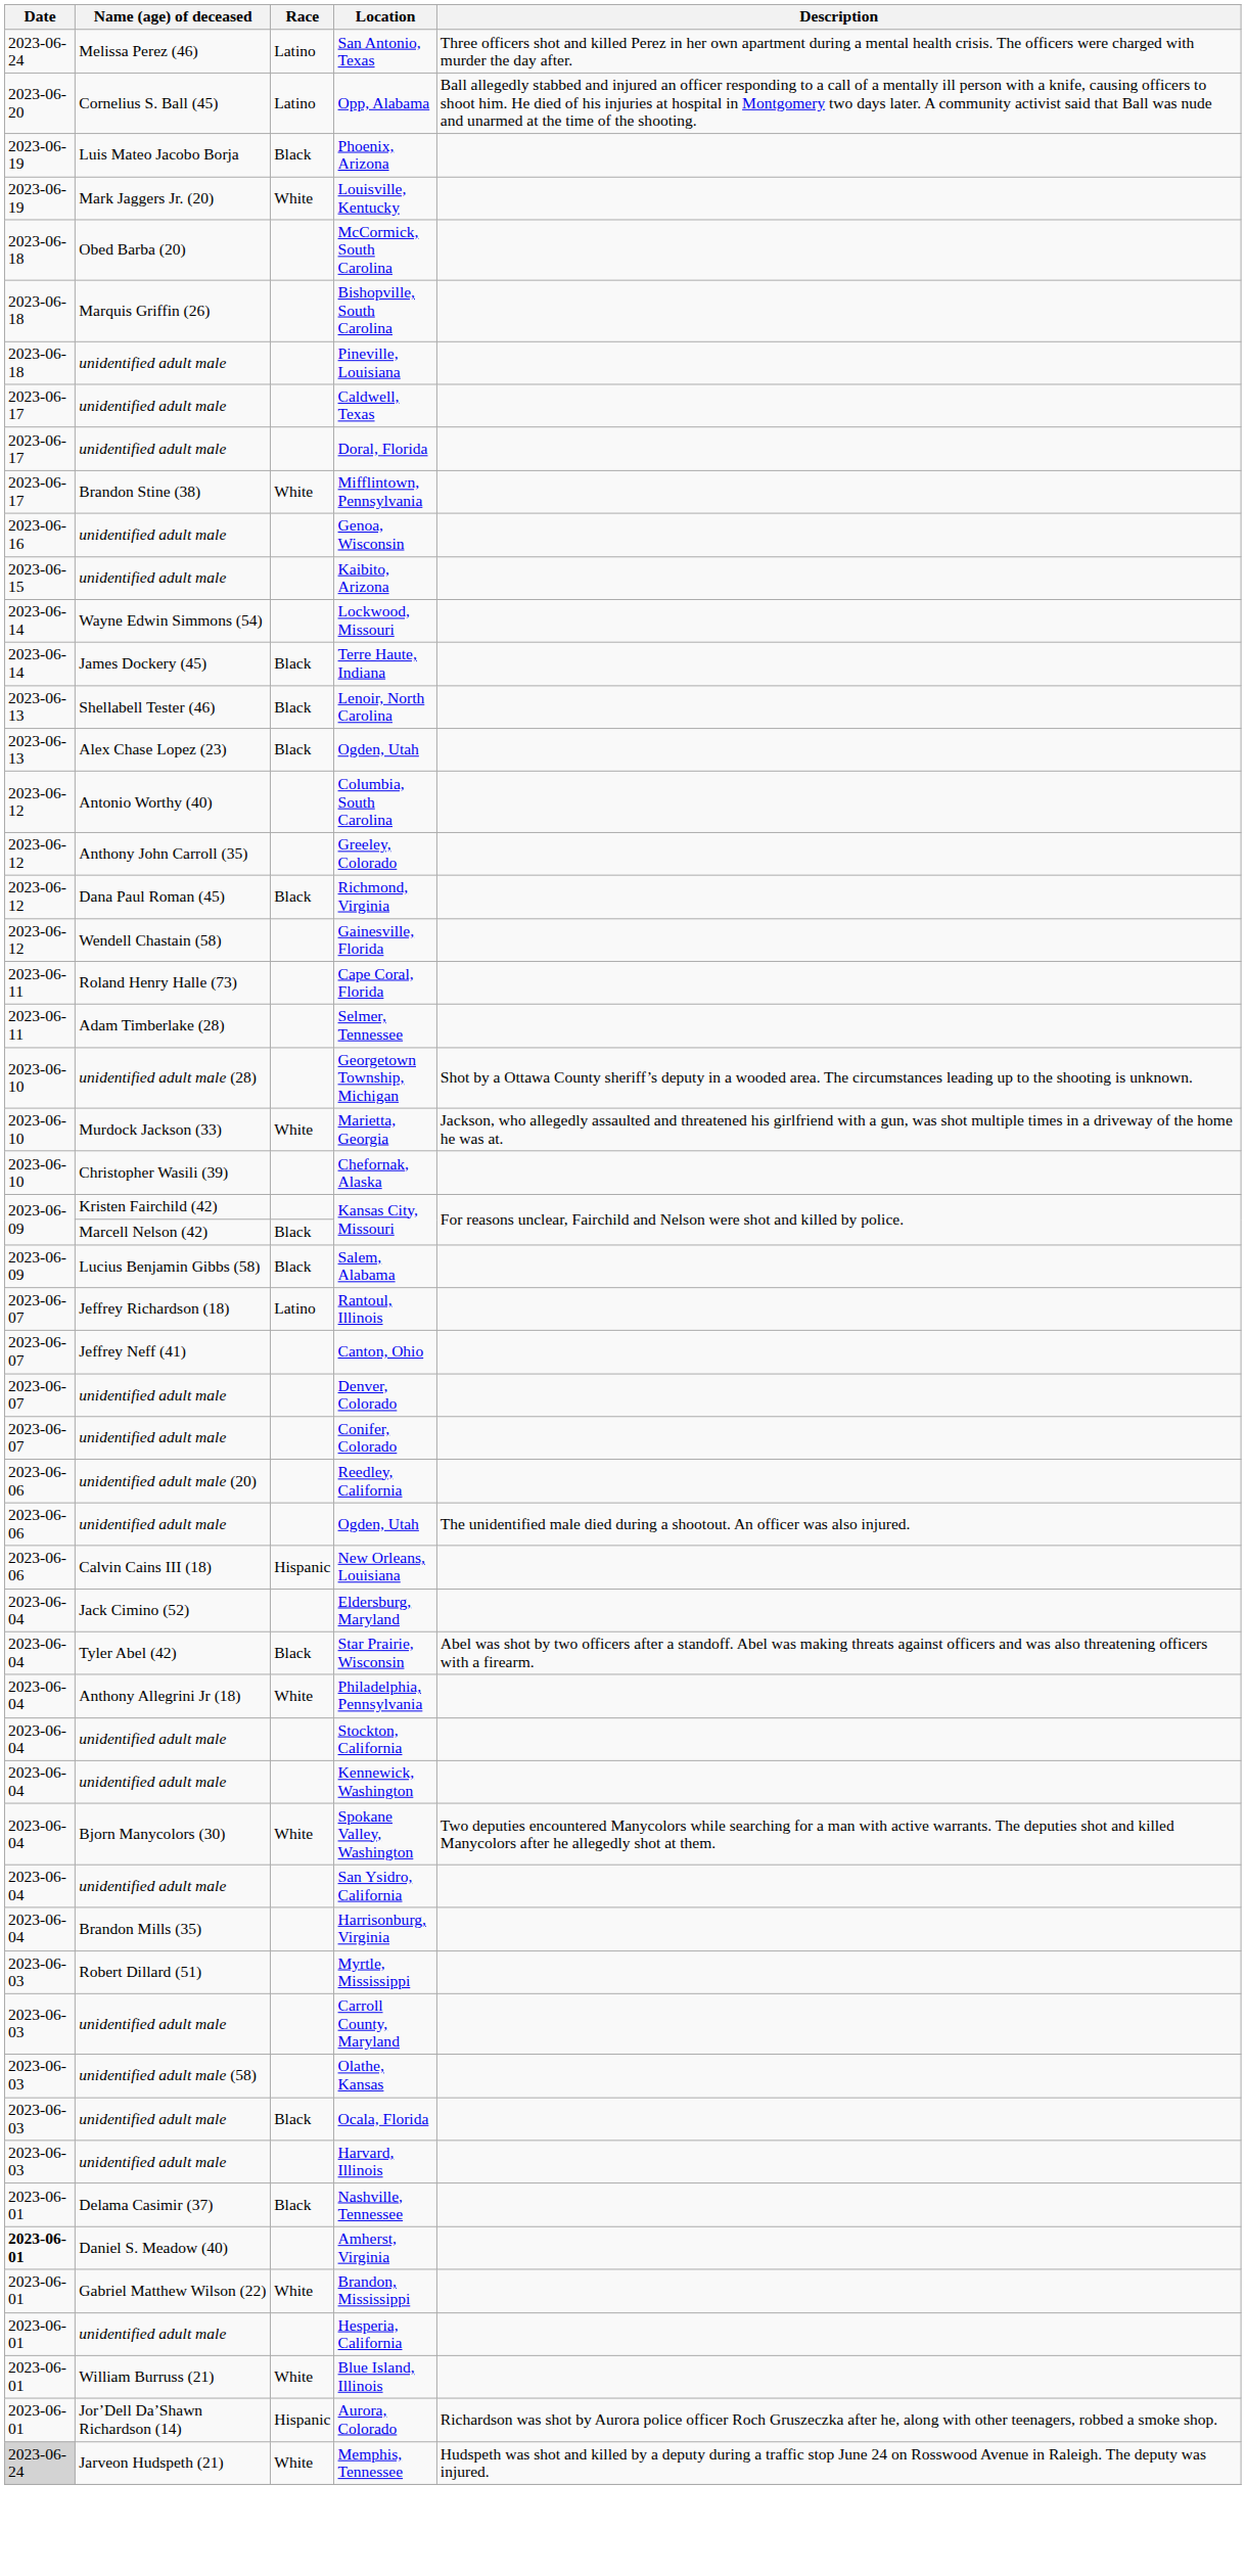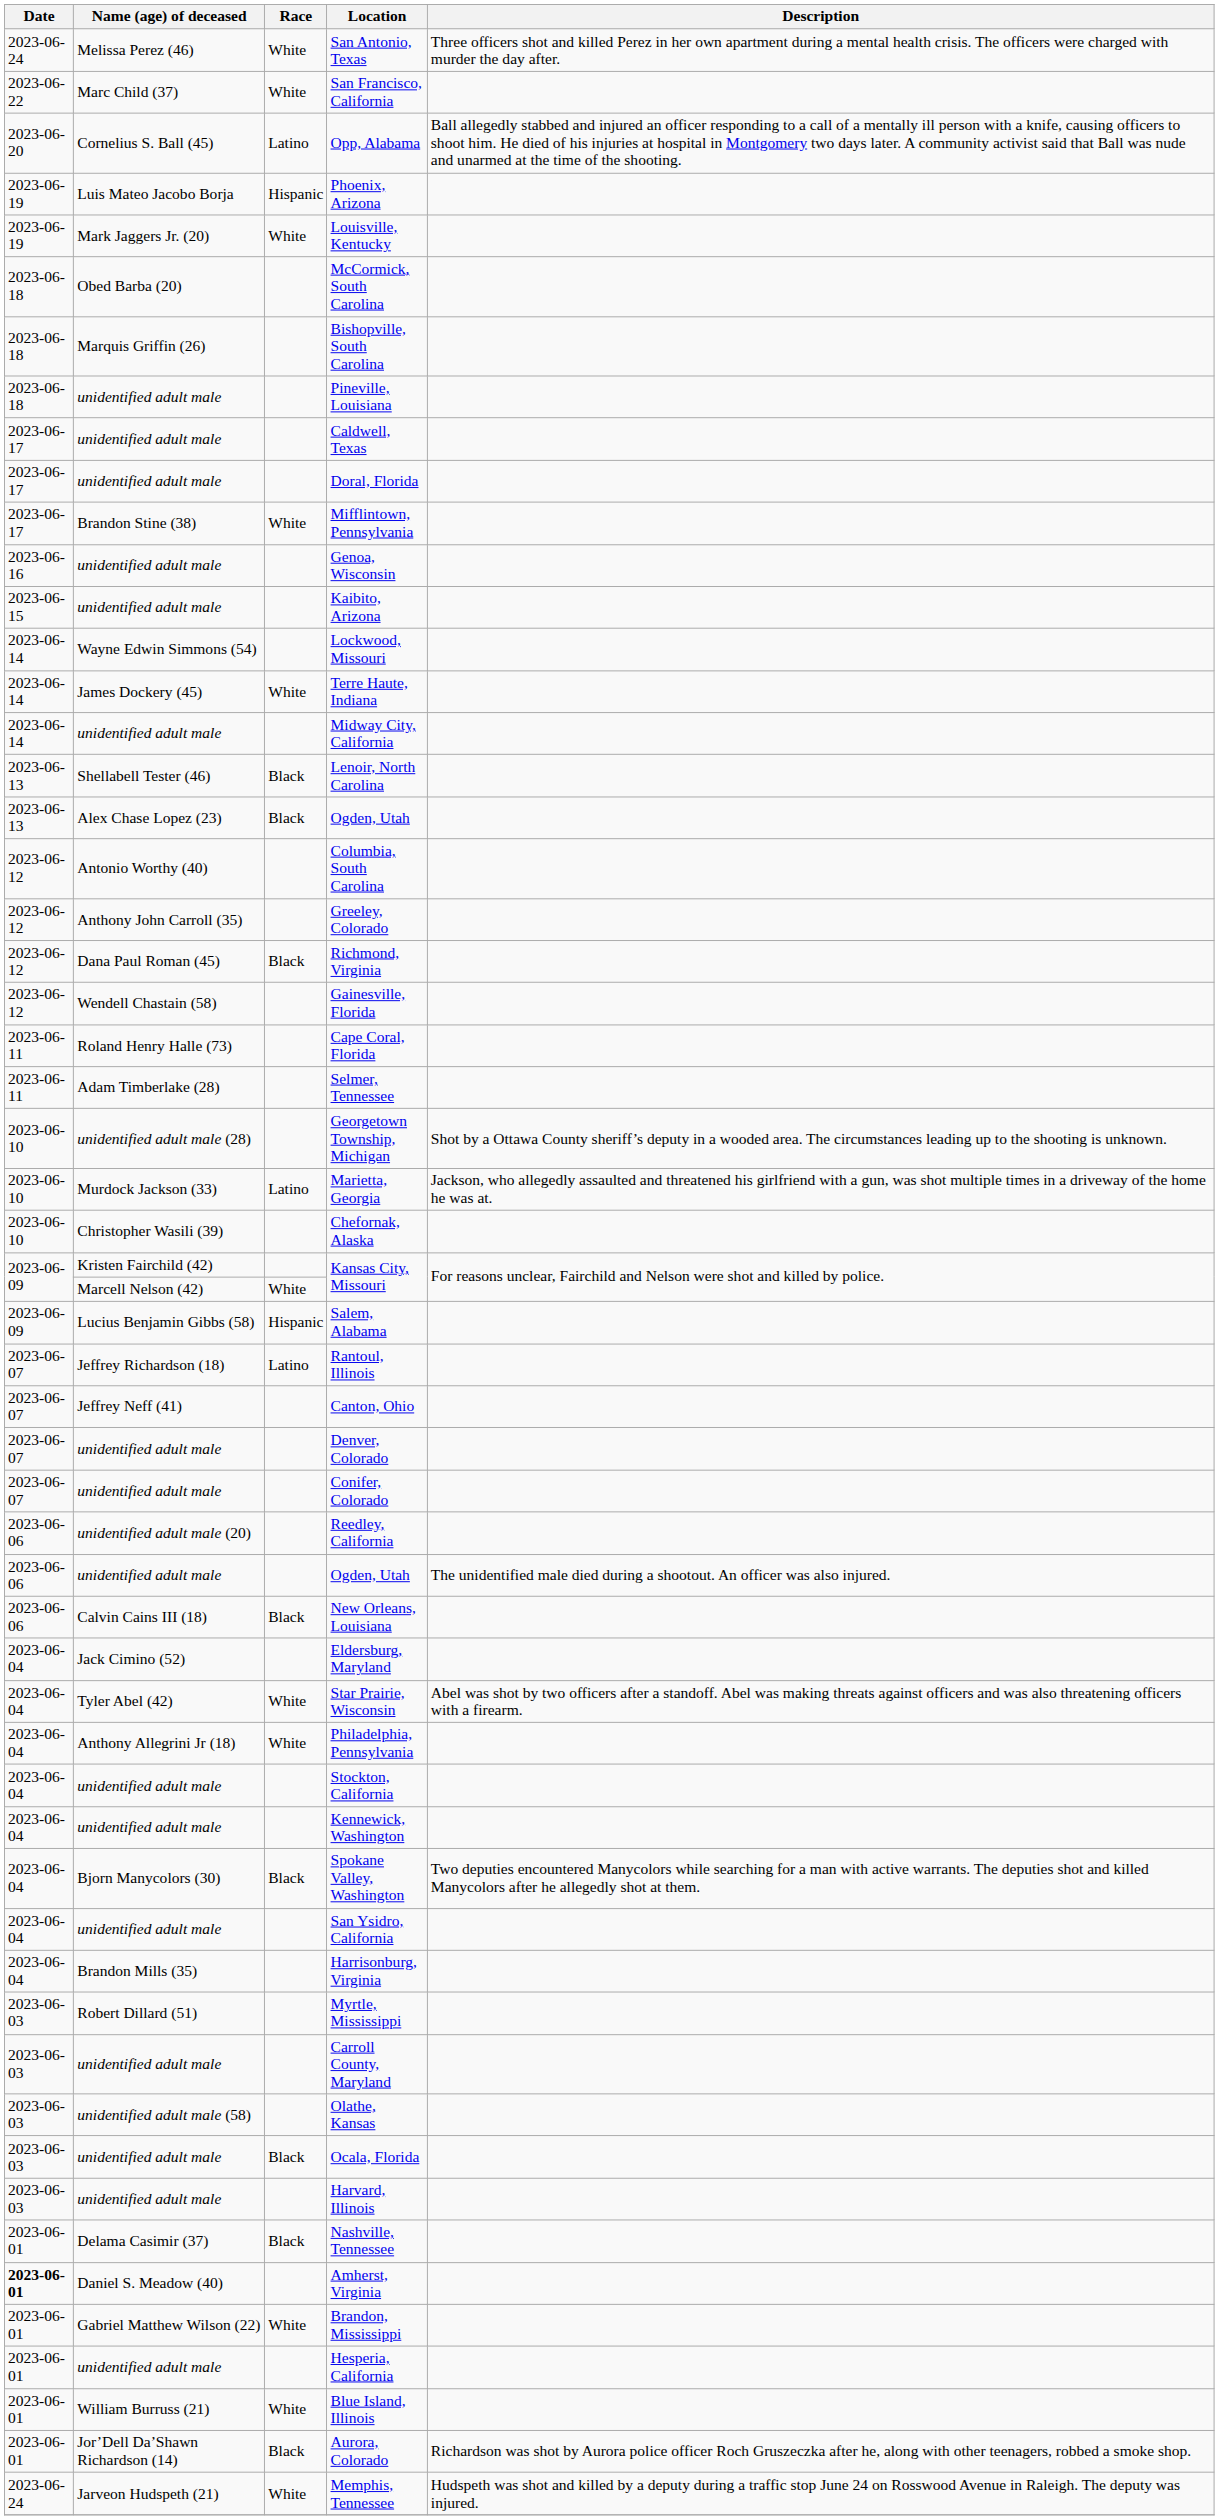San Antonio, Texas | Race: Latino -> White
+ row: 2023-06-22 | Marc Child (37) | White | San Francisco, California
Phoenix, Arizona | Race: Black -> Hispanic
Terre Haute, Indiana | Race: Black -> White
+ row: 2023-06-14 | unidentified adult male | Midway City, California
Marietta, Georgia | Race: White -> Latino
Marcell Nelson (42) / Kansas City, Missouri | Race: Black -> White
Salem, Alabama | Race: Black -> Hispanic
New Orleans, Louisiana | Race: Hispanic -> Black
Star Prairie, Wisconsin | Race: Black -> White
Spokane Valley, Washington | Race: White -> Black
Aurora, Colorado | Race: Hispanic -> Black
Memphis, Tennessee | Date: lightgrey background -> no background
